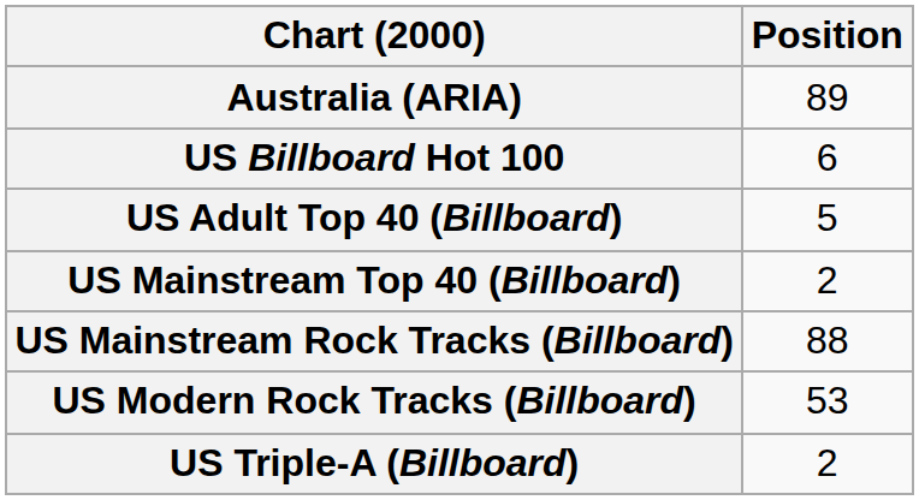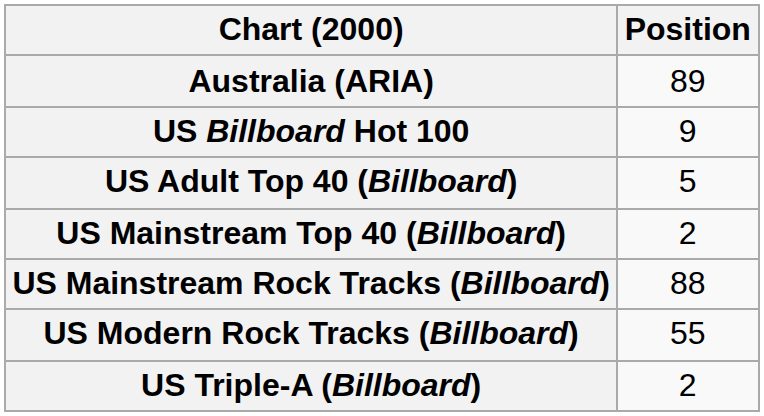US Billboard Hot 100 | Position: 6 -> 9
US Modern Rock Tracks (Billboard) | Position: 53 -> 55
